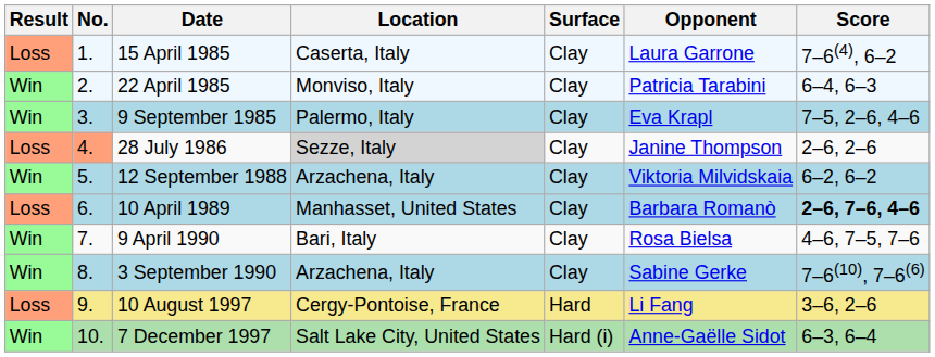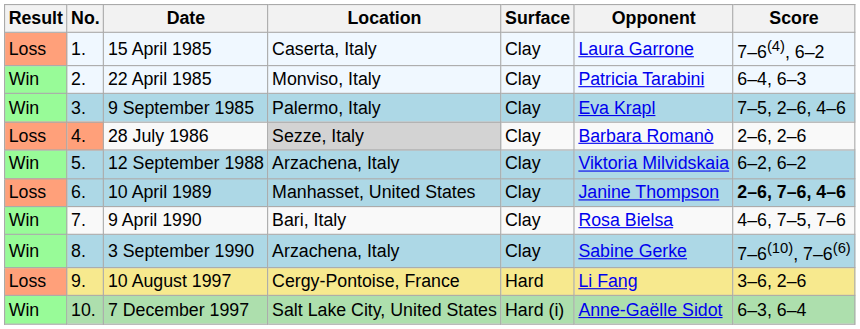28 July 1986 | Opponent: Janine Thompson -> Barbara Romanò
10 April 1989 | Opponent: Barbara Romanò -> Janine Thompson
